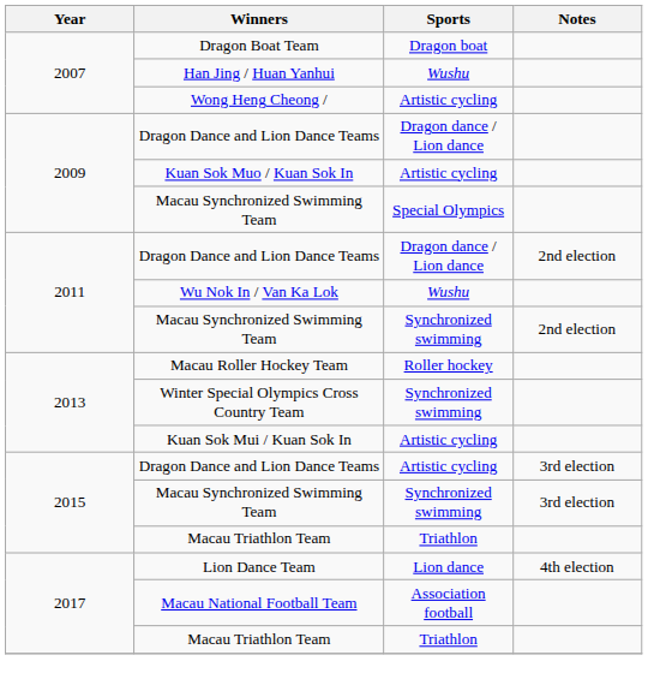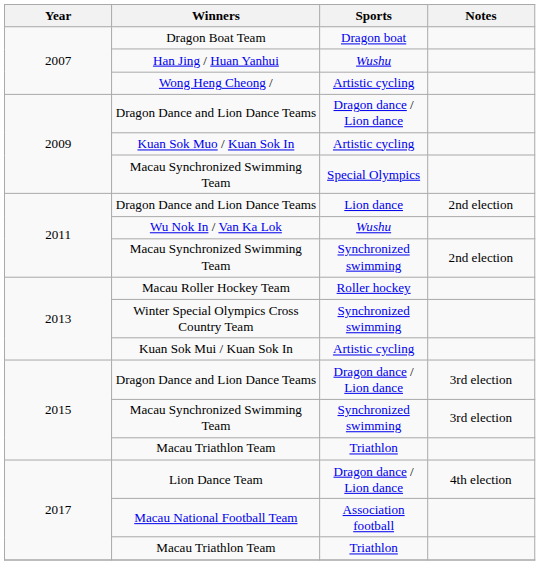2011 / Dragon Dance and Lion Dance Teams | Sports: Dragon dance / Lion dance -> Lion dance
2015 / Dragon Dance and Lion Dance Teams | Sports: Artistic cycling -> Dragon dance / Lion dance
Lion Dance Team | Sports: Lion dance -> Dragon dance / Lion dance
